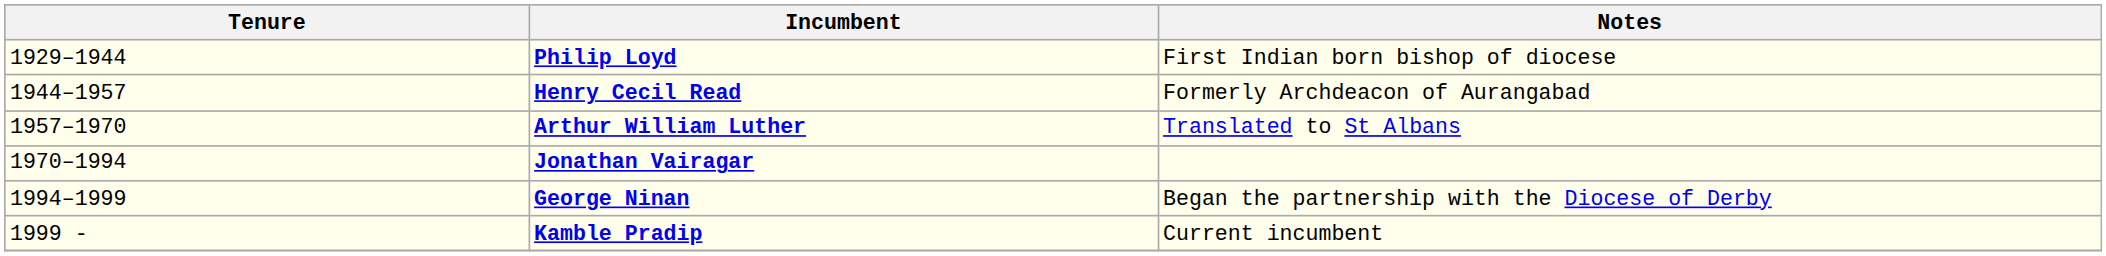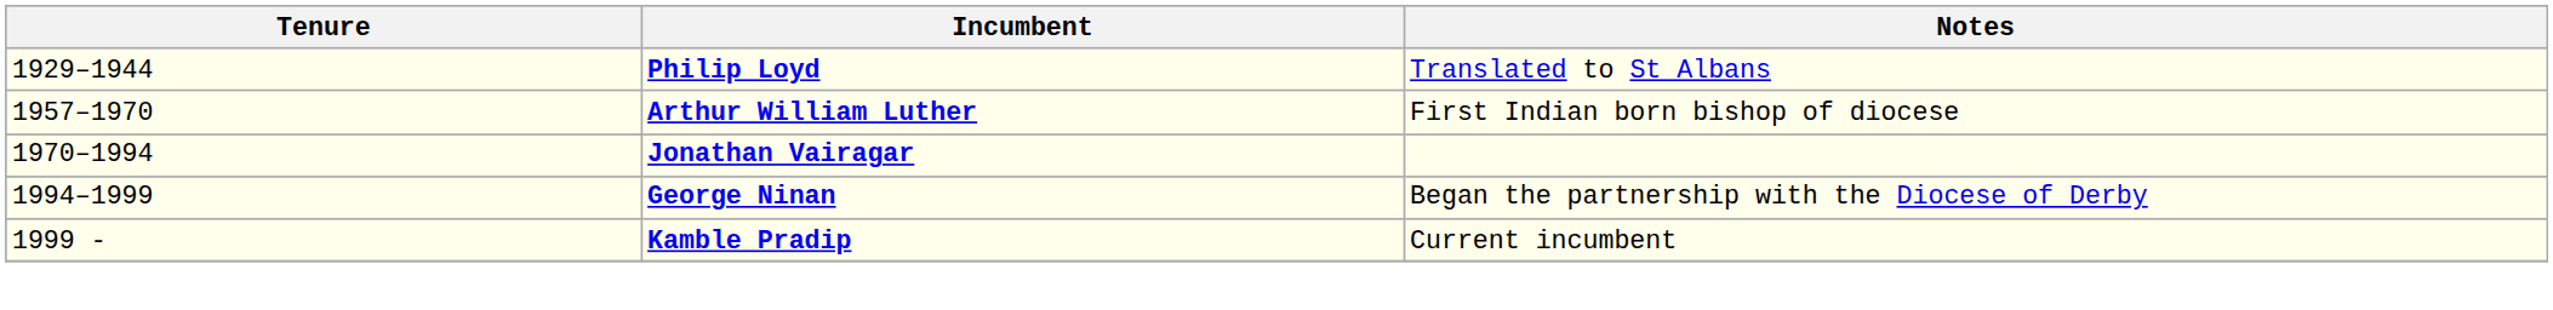Philip Loyd | Notes: First Indian born bishop of diocese -> Translated to St Albans
- row: 1944–1957 | Henry Cecil Read | Formerly Archdeacon of Aurangabad
Arthur William Luther | Notes: Translated to St Albans -> First Indian born bishop of diocese
